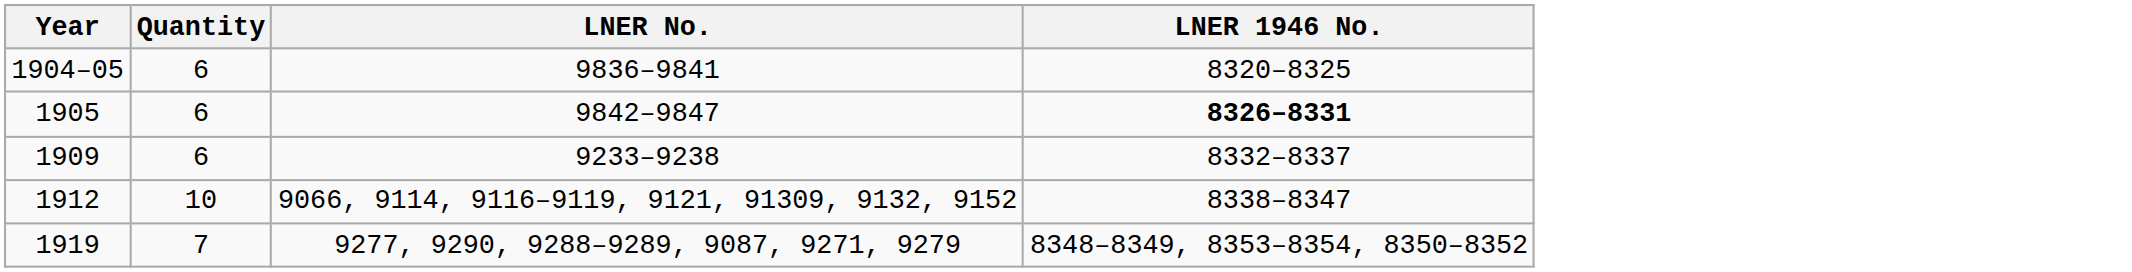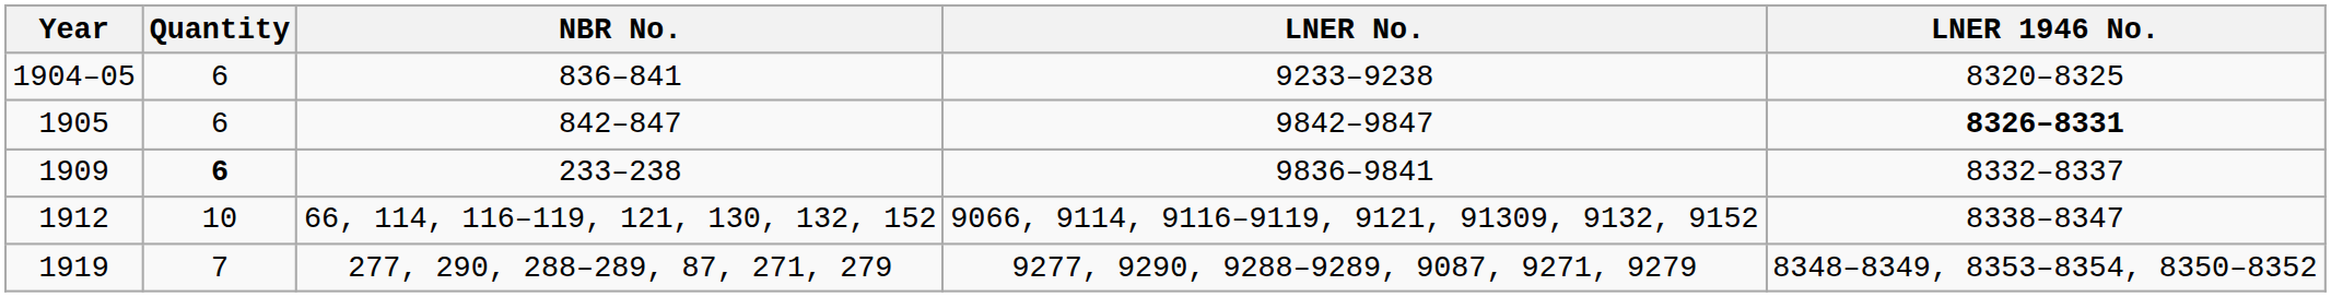+ column: NBR No. | 836–841 | 842–847 | 233–238 | 66, 114, 116–119, 121, 130, 132, 152 | 277, 290, 288–289, 87, 271, 279
1904–05 | LNER No.: 9836–9841 -> 9233–9238
1909 | Quantity: normal -> bold
1909 | LNER No.: 9233–9238 -> 9836–9841
